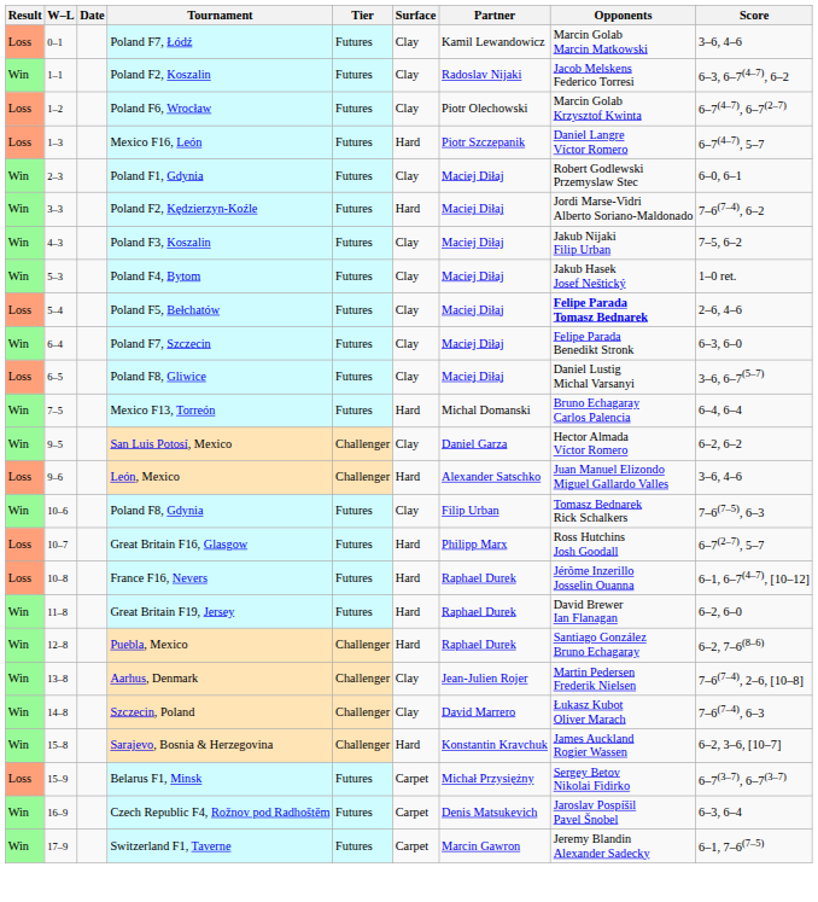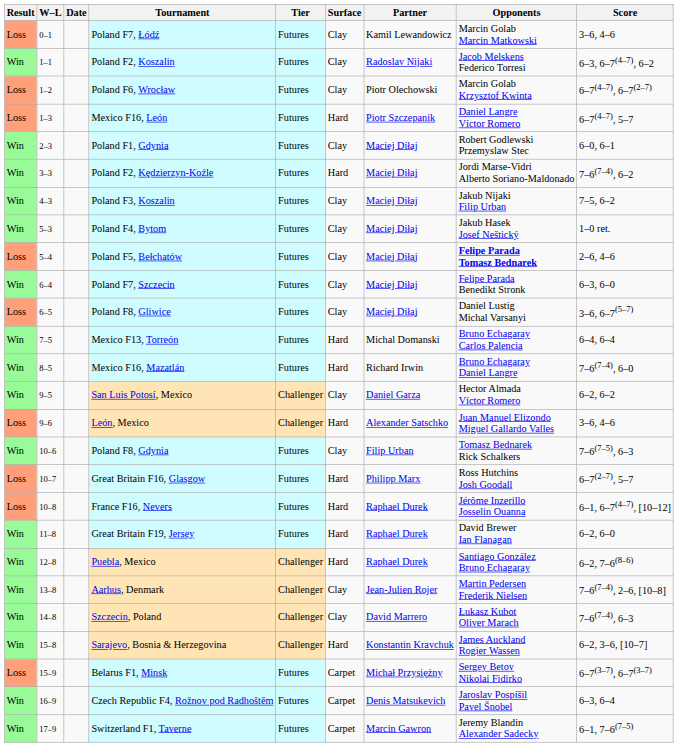+ row: Win | 8–5 | Mexico F16, Mazatlán | Futures | Hard | Richard Irwin | Bruno Echagaray Daniel Langre | 7–6(7–4), 6–0
